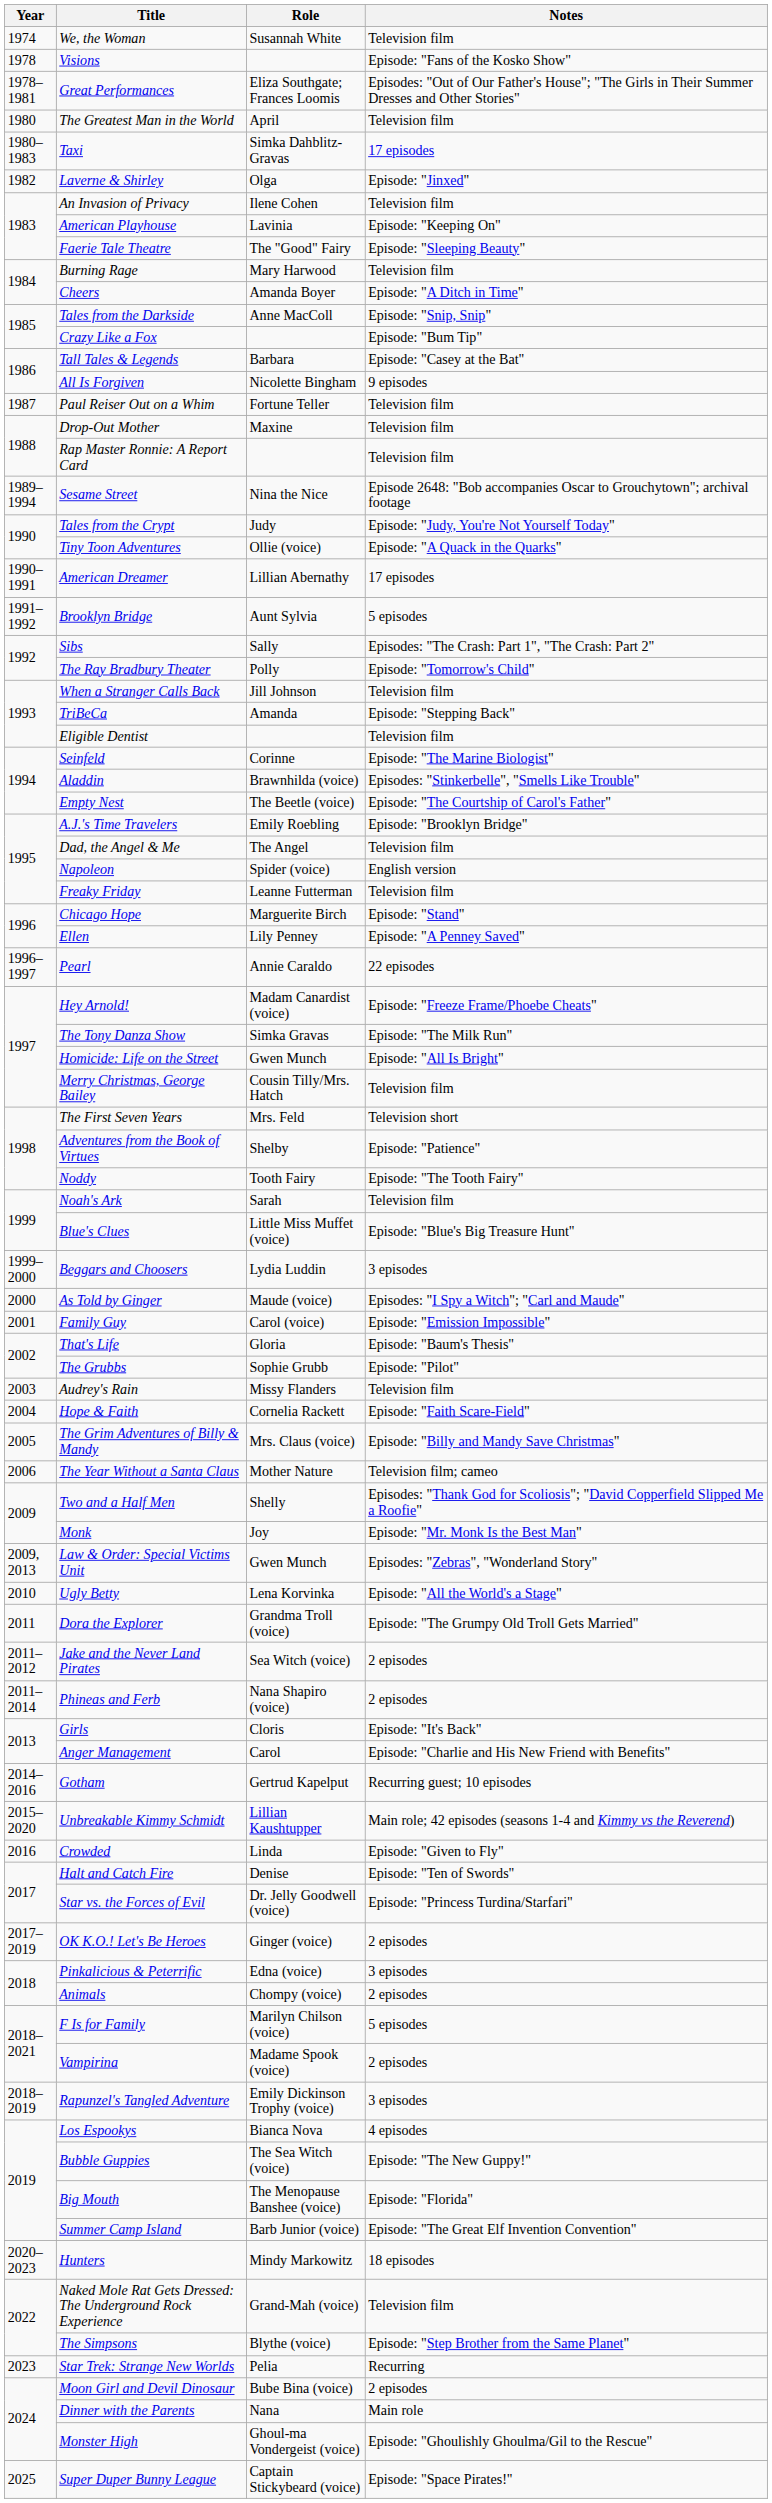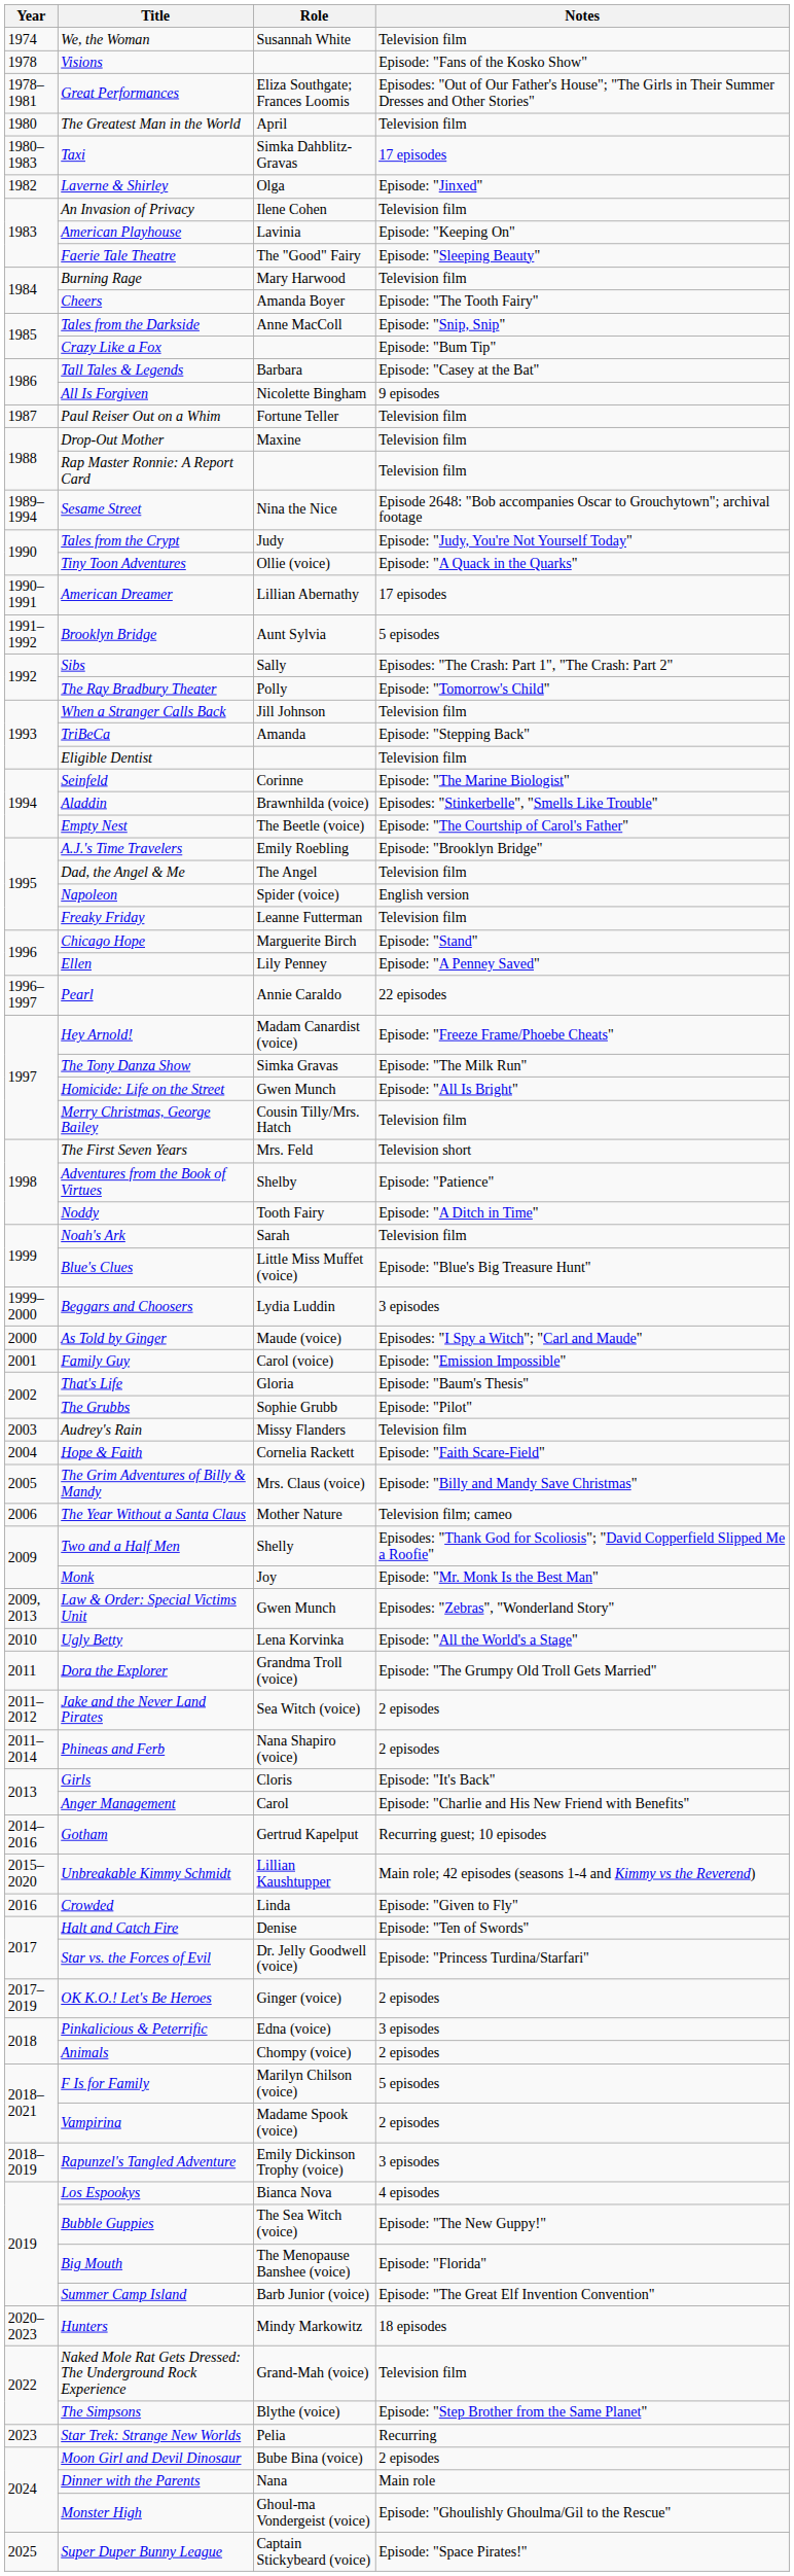Cheers | Notes: Episode: "A Ditch in Time" -> Episode: "The Tooth Fairy"
Noddy | Notes: Episode: "The Tooth Fairy" -> Episode: "A Ditch in Time"
